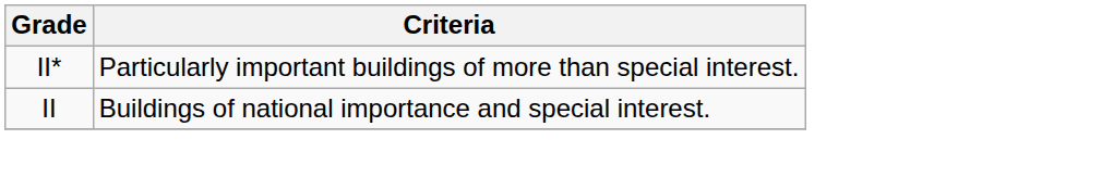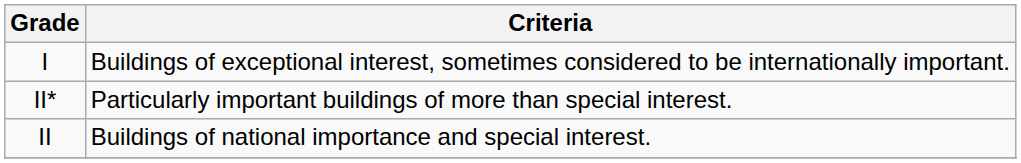+ row: I | Buildings of exceptional interest, sometimes considered to be internationally important.
